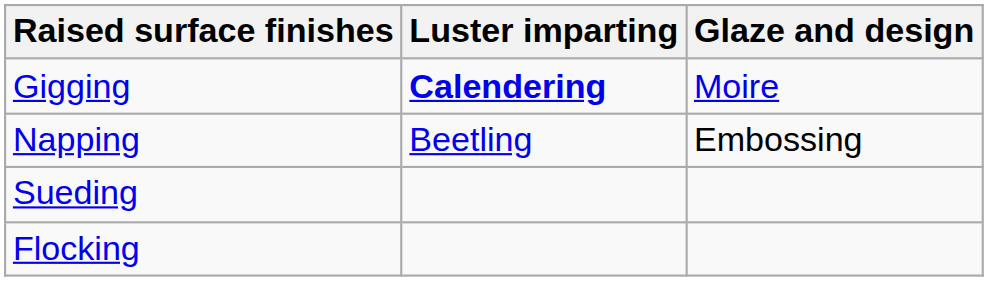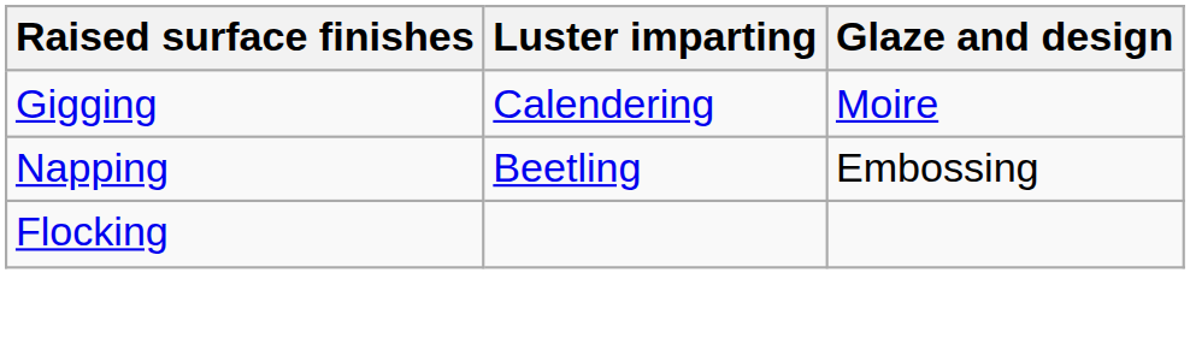Gigging | Luster imparting: bold -> normal
- row: Sueding
